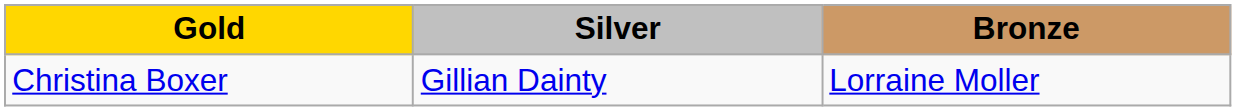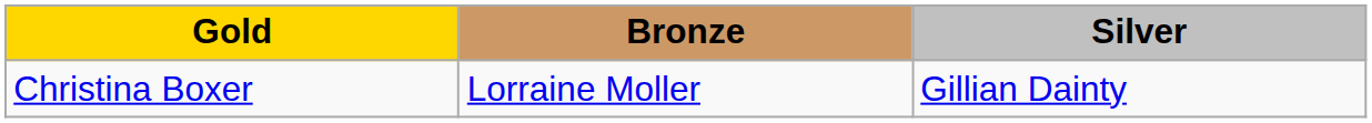columns swapped: Silver <-> Bronze
